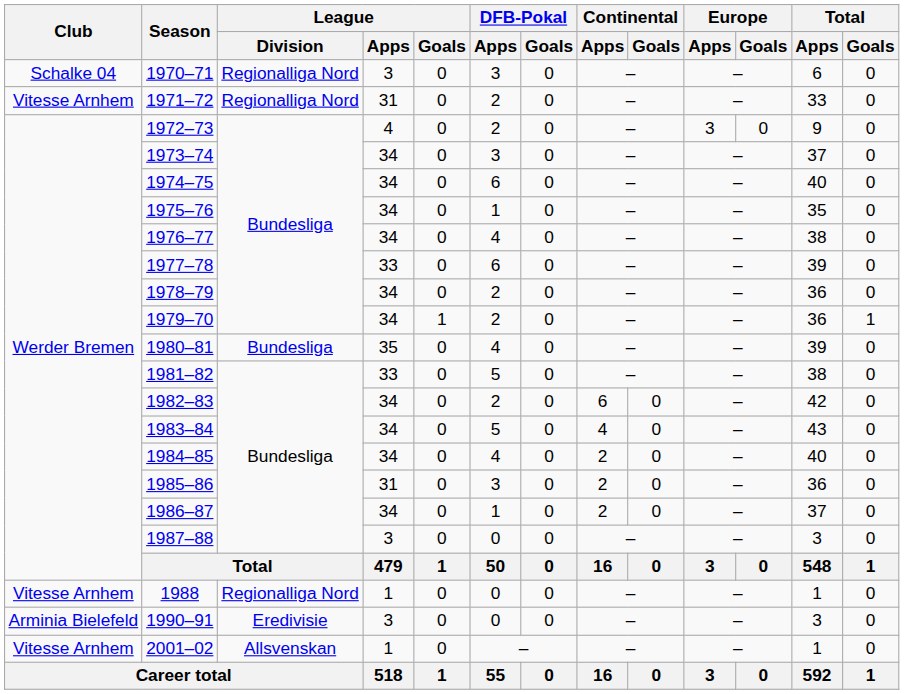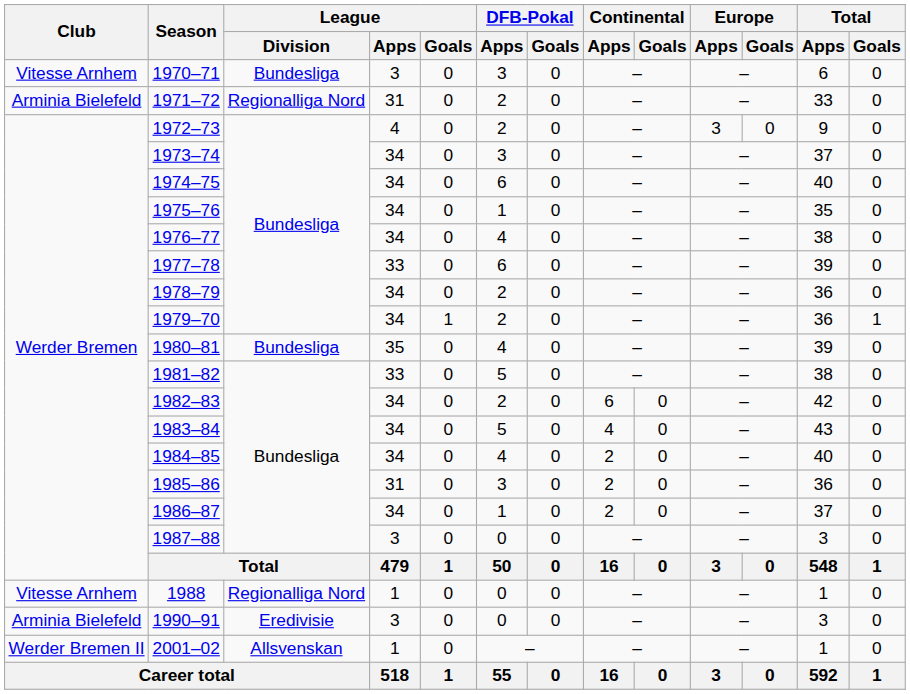1970–71 | Club: Schalke 04 -> Vitesse Arnhem
1970–71 | League / Division: Regionalliga Nord -> Bundesliga
1971–72 | Club: Vitesse Arnhem -> Arminia Bielefeld
2001–02 | Club: Vitesse Arnhem -> Werder Bremen II
